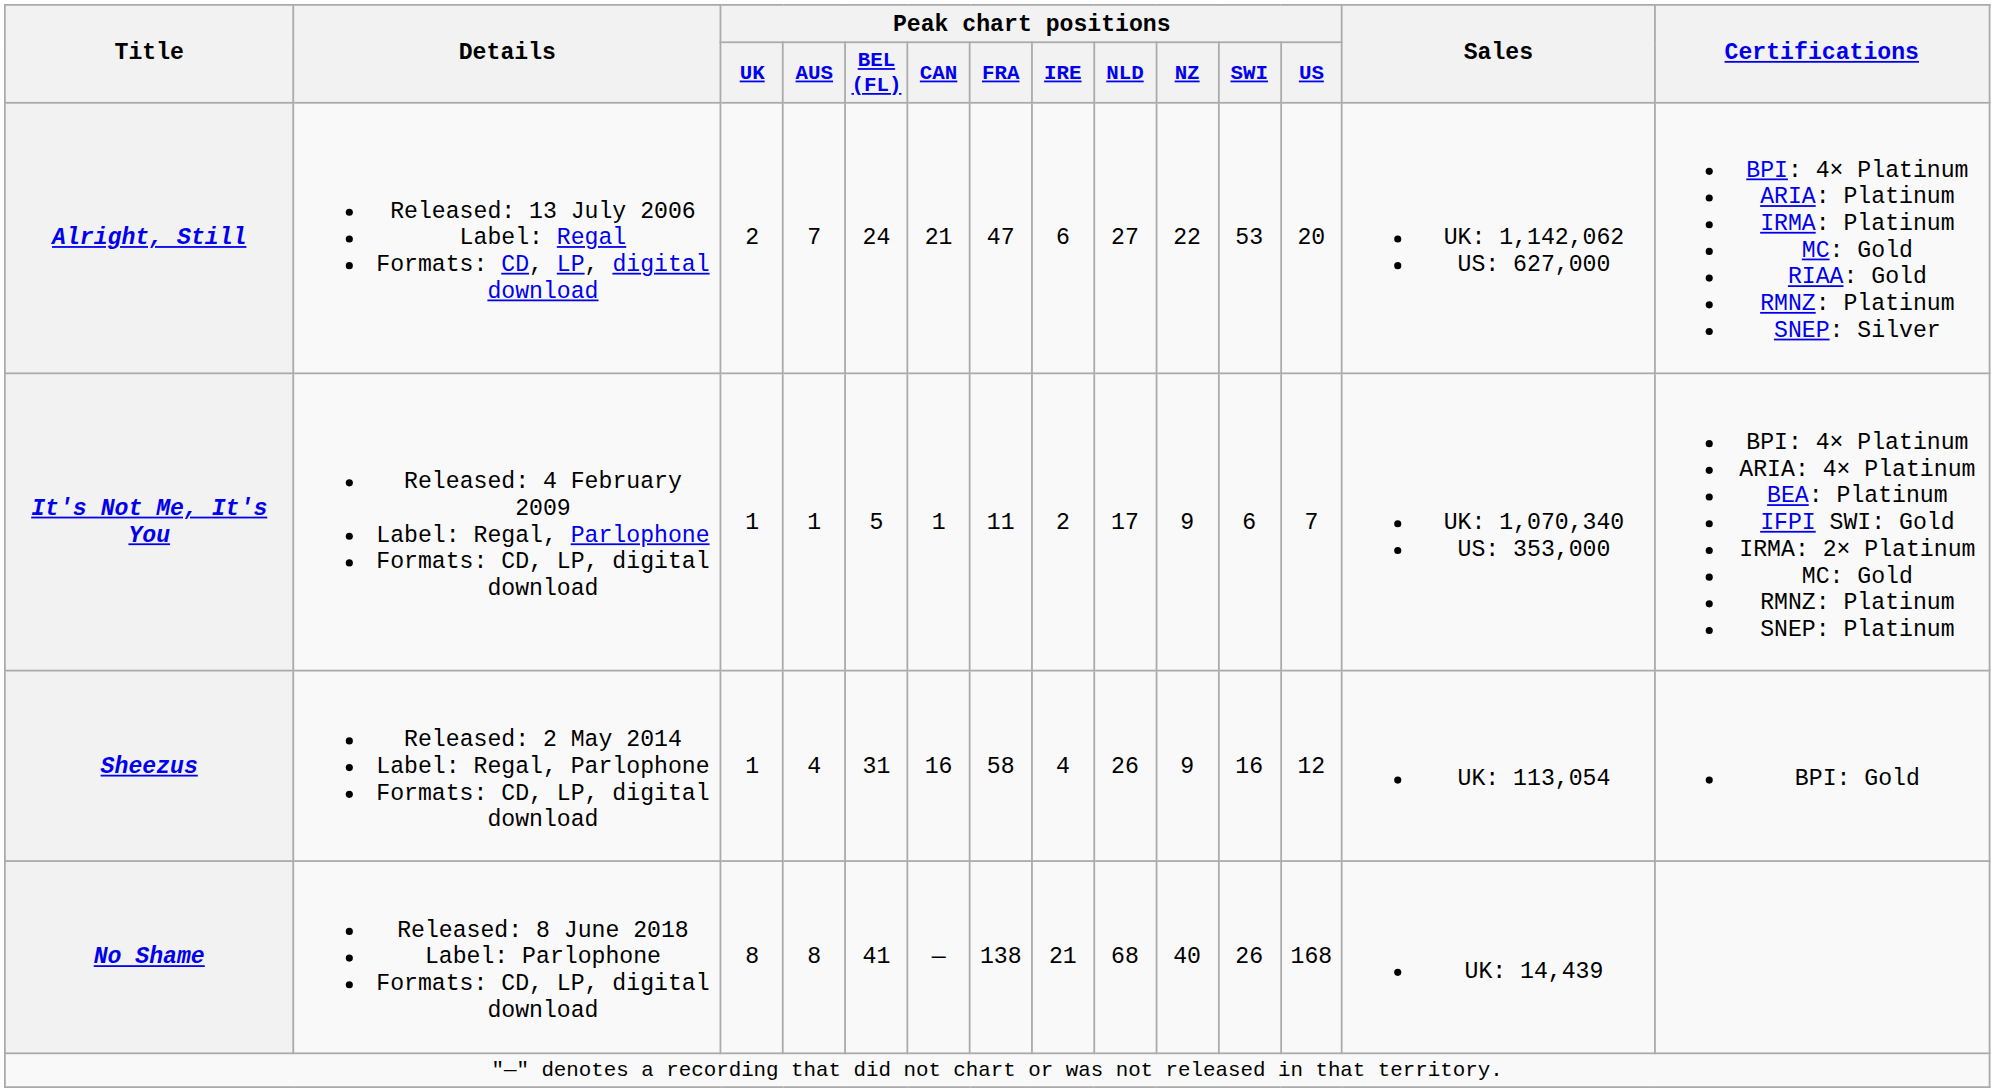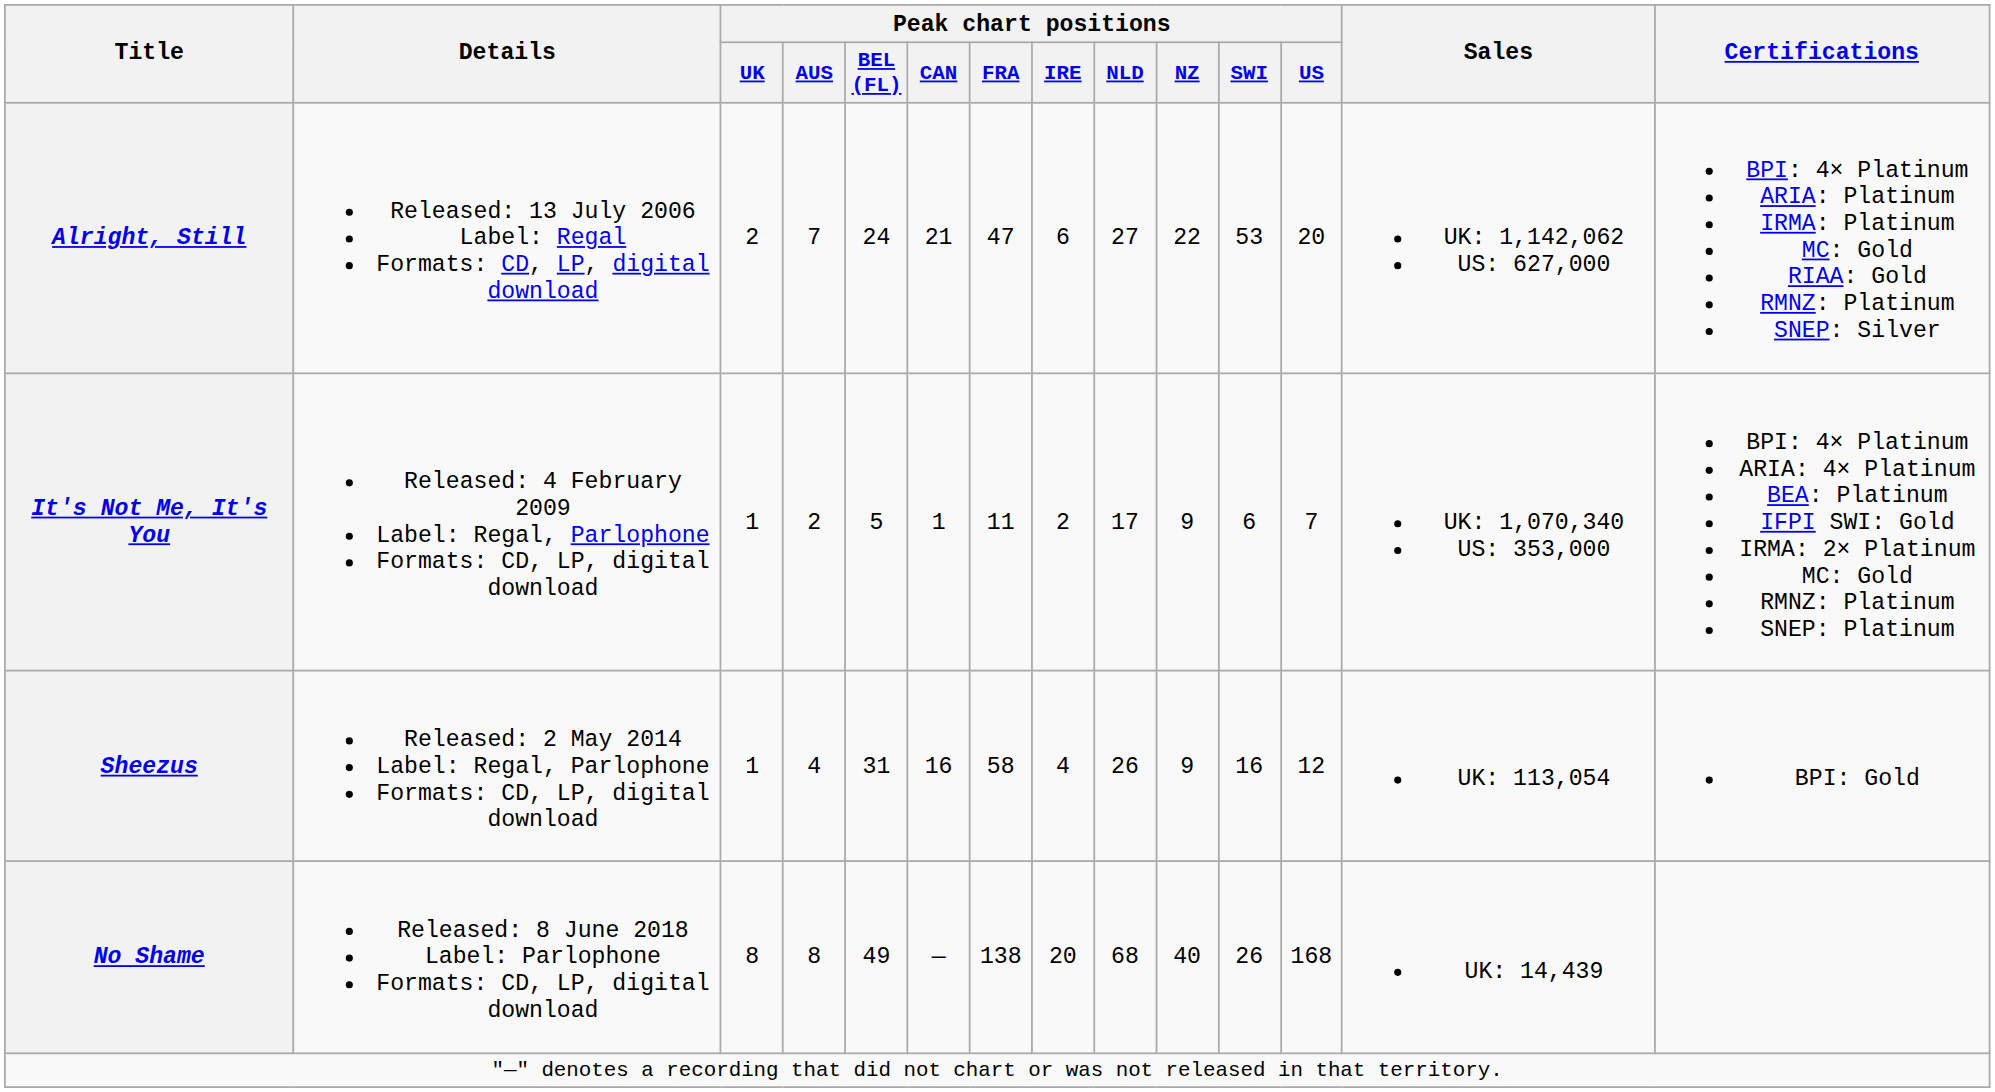It's Not Me, It's You | Peak chart positions / AUS: 1 -> 2
No Shame | Peak chart positions / BEL (FL): 41 -> 49
No Shame | Peak chart positions / IRE: 21 -> 20
